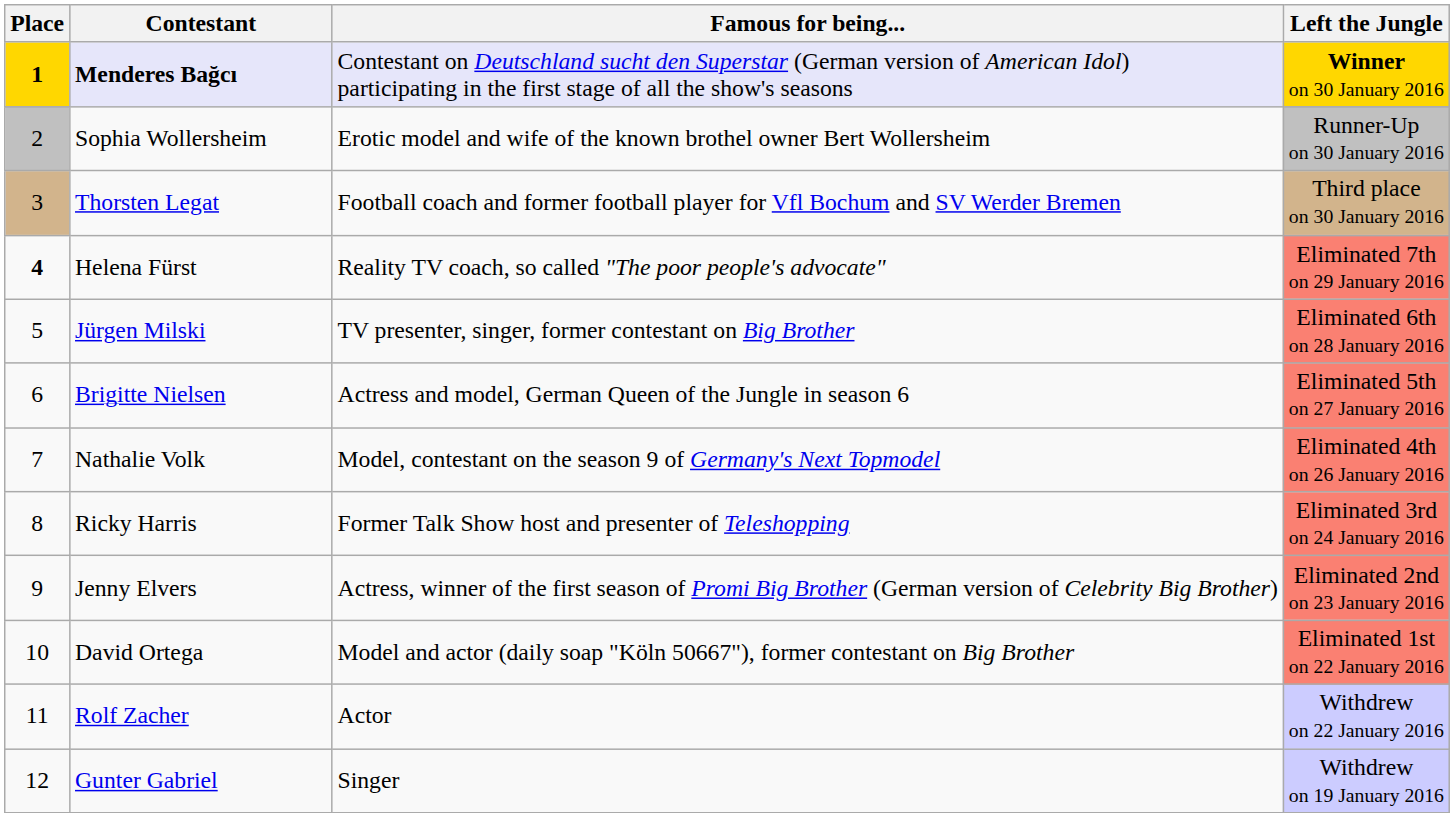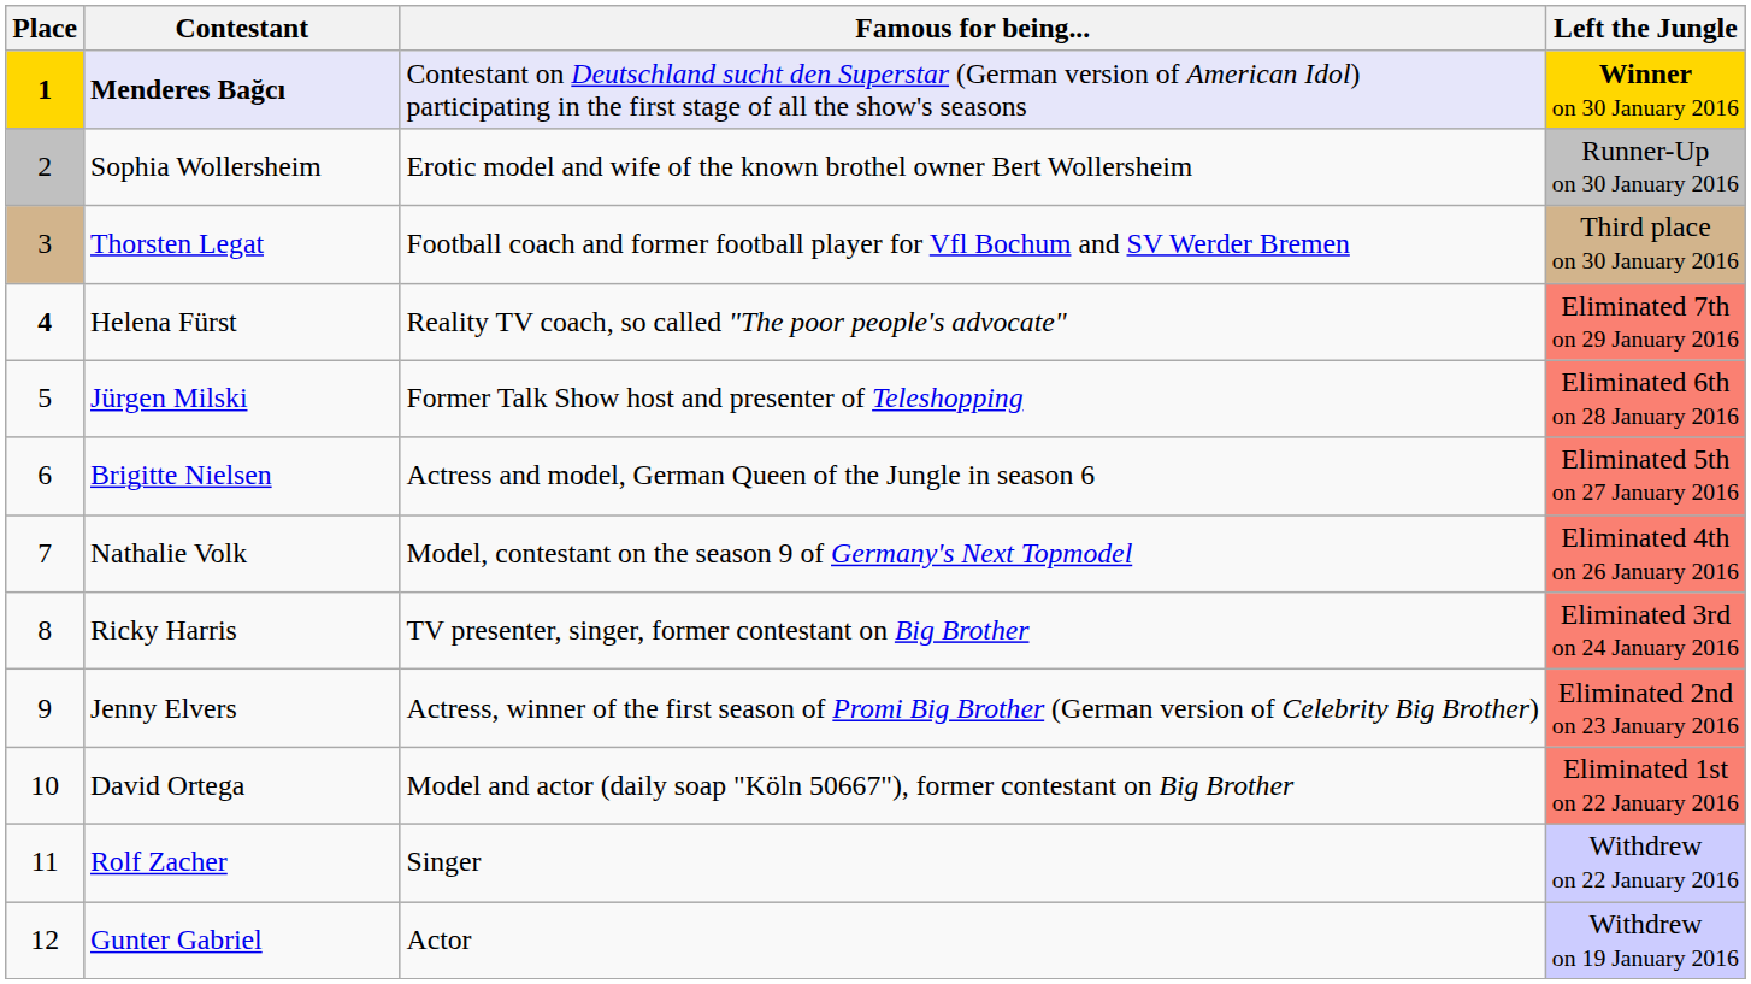Jürgen Milski | Famous for being...: TV presenter, singer, former contestant on Big Brother -> Former Talk Show host and presenter of Teleshopping
Ricky Harris | Famous for being...: Former Talk Show host and presenter of Teleshopping -> TV presenter, singer, former contestant on Big Brother
Rolf Zacher | Famous for being...: Actor -> Singer
Gunter Gabriel | Famous for being...: Singer -> Actor
